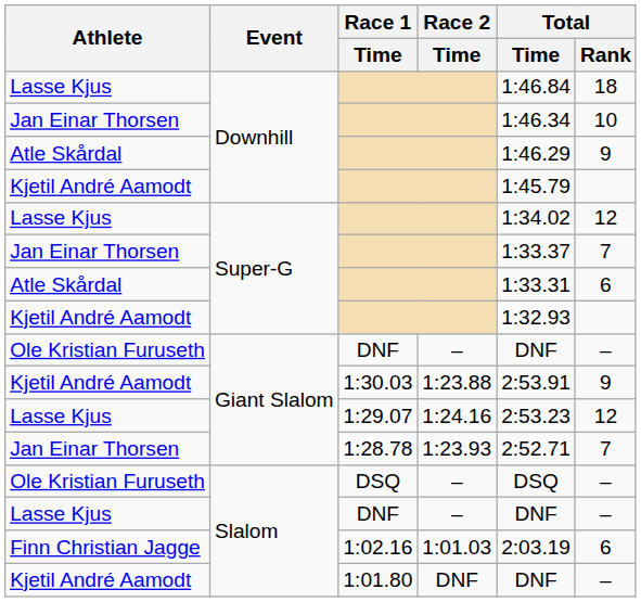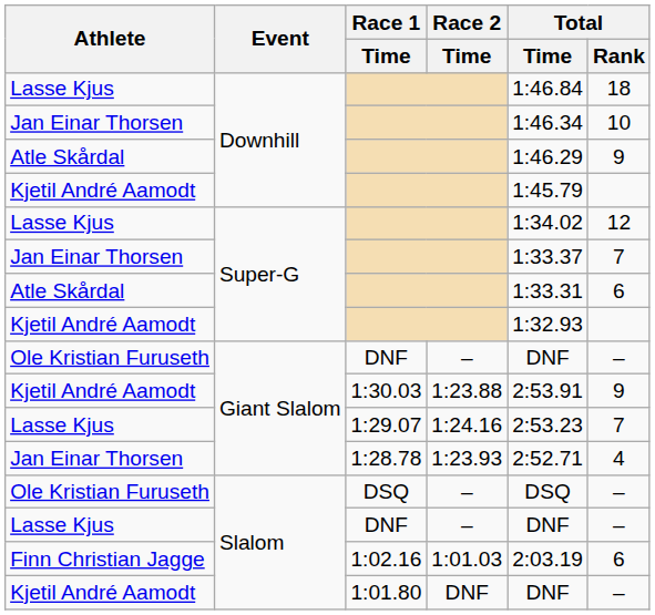1:29.07 | Total / Rank: 12 -> 7
1:28.78 | Total / Rank: 7 -> 4
